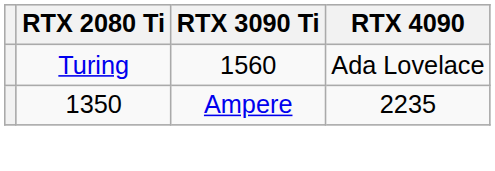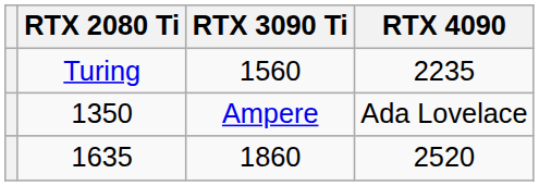Turing | RTX 4090: Ada Lovelace -> 2235
1350 | RTX 4090: 2235 -> Ada Lovelace
+ row: 1635 | 1860 | 2520
